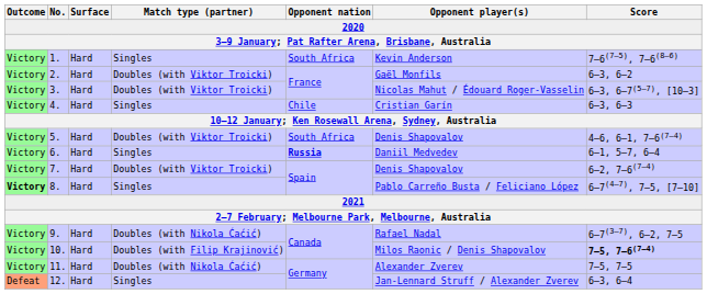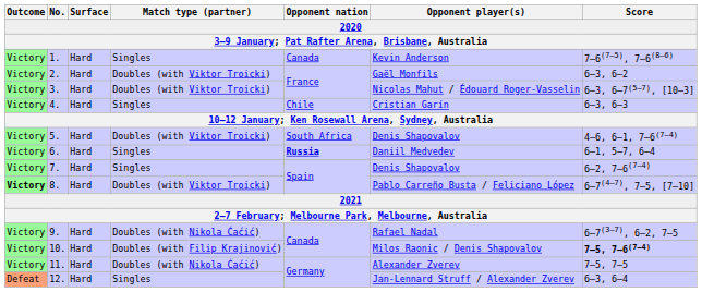1. | Opponent nation: South Africa -> Canada
7. | Match type (partner): Doubles (with Viktor Troicki) -> Singles
8. | Match type (partner): Singles -> Doubles (with Viktor Troicki)
